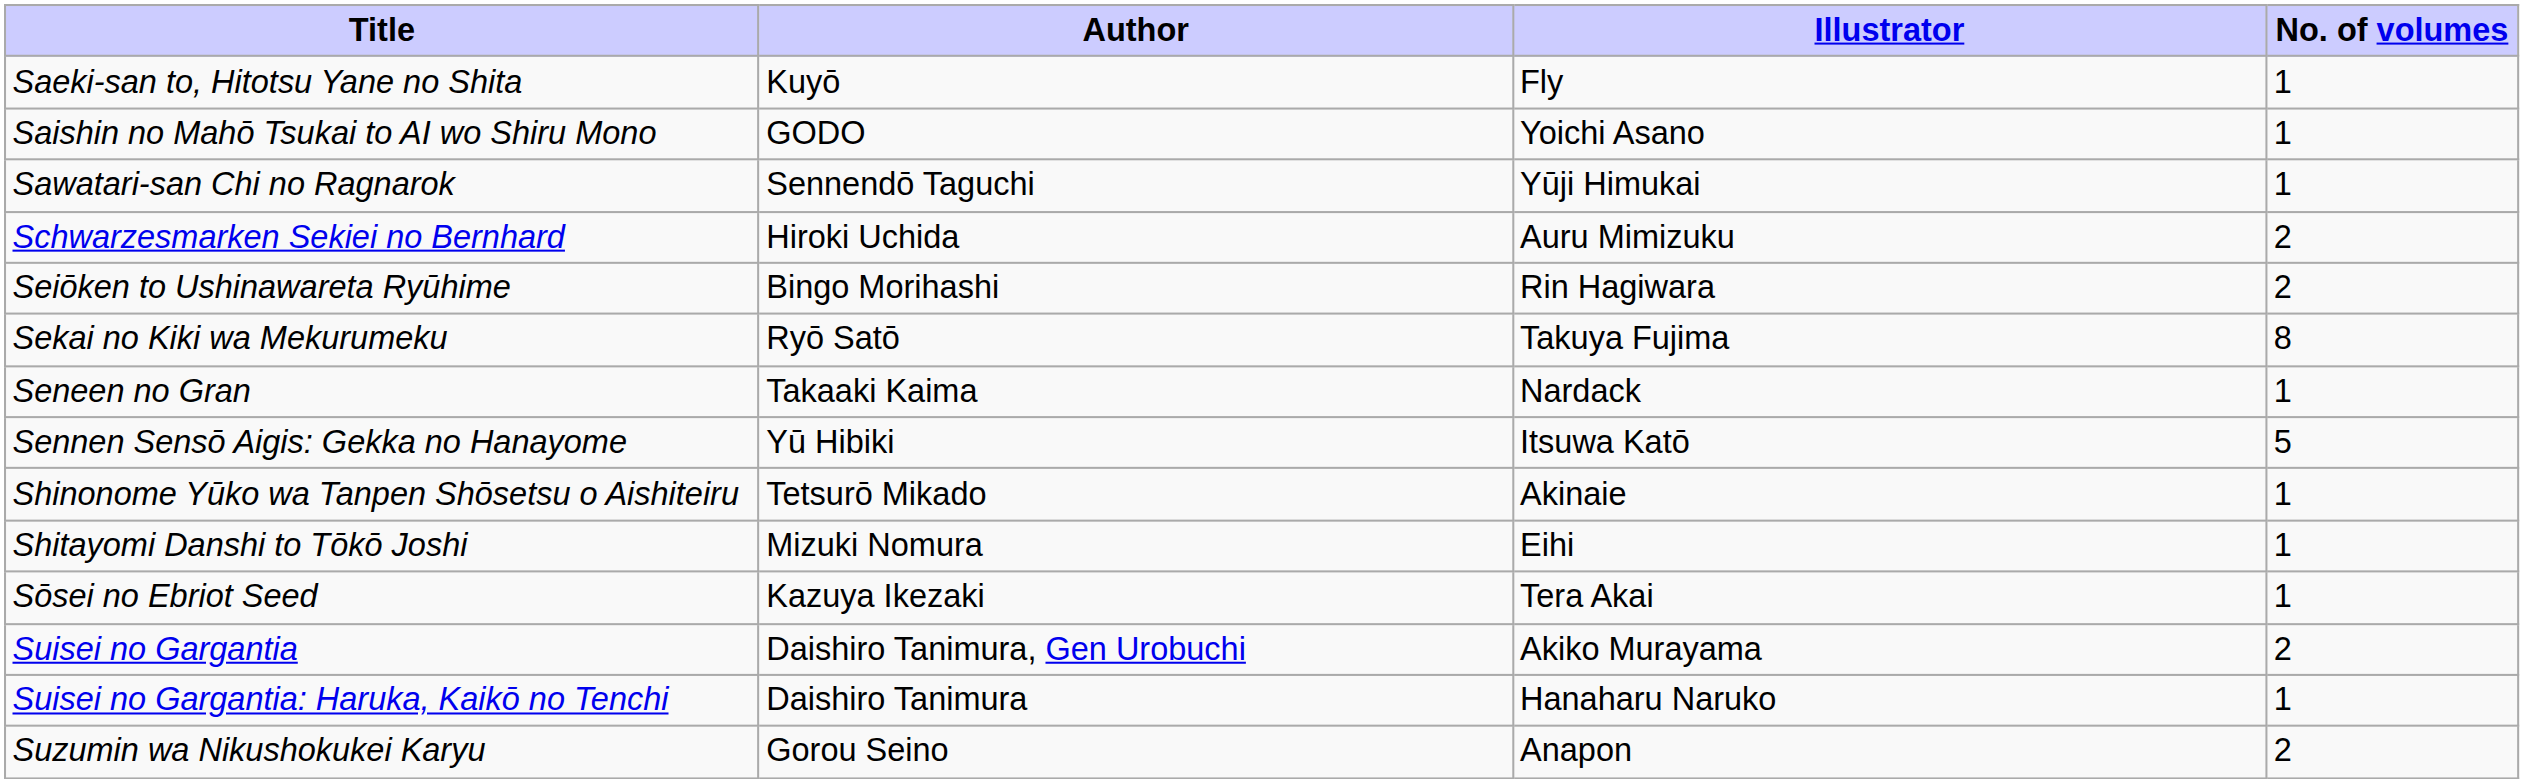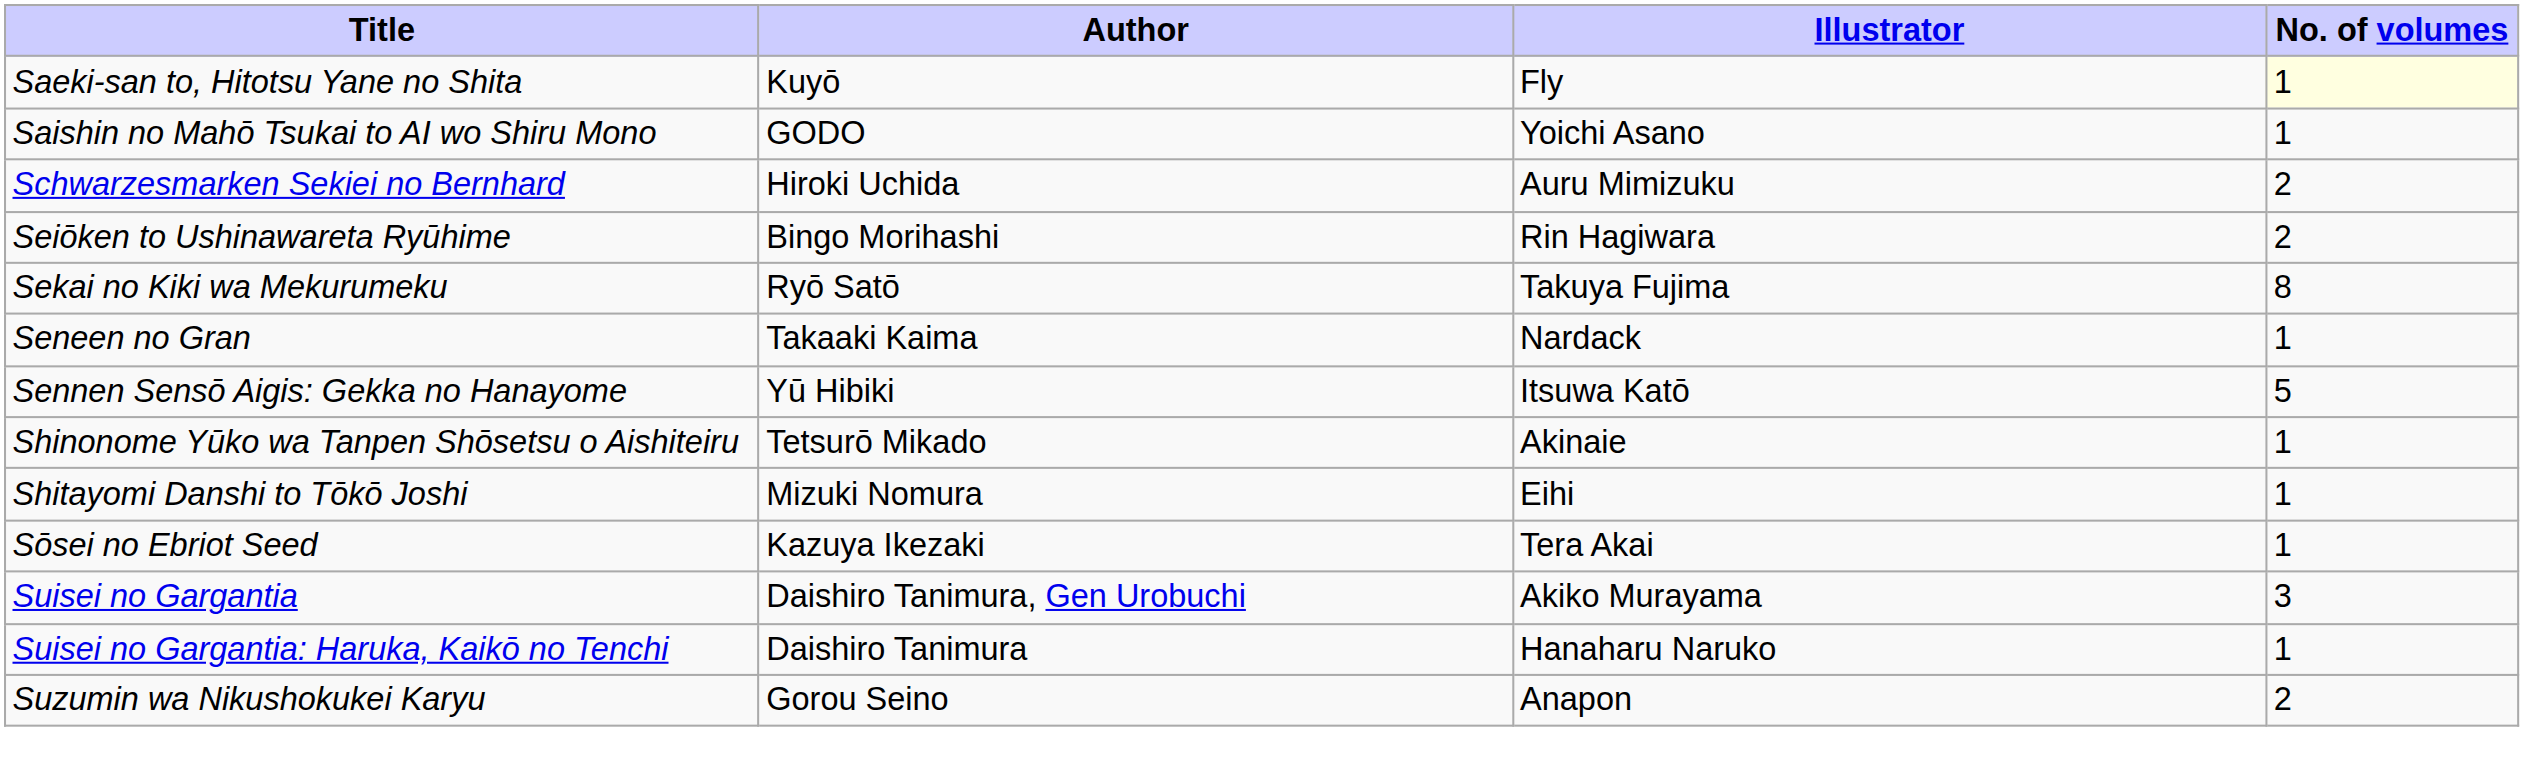Saeki-san to, Hitotsu Yane no Shita | No. of volumes: no background -> lightyellow background
- row: Sawatari-san Chi no Ragnarok | Sennendō Taguchi | Yūji Himukai | 1
Suisei no Gargantia | No. of volumes: 2 -> 3
